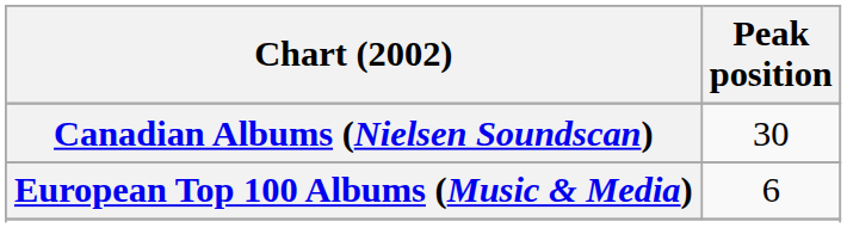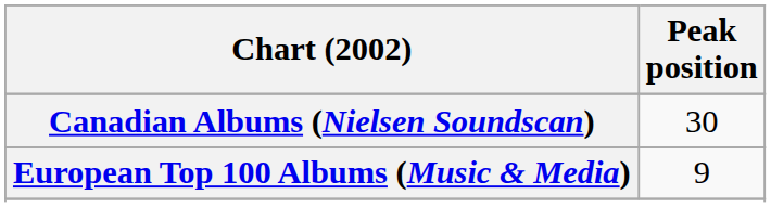European Top 100 Albums (Music & Media) | Peak position: 6 -> 9
